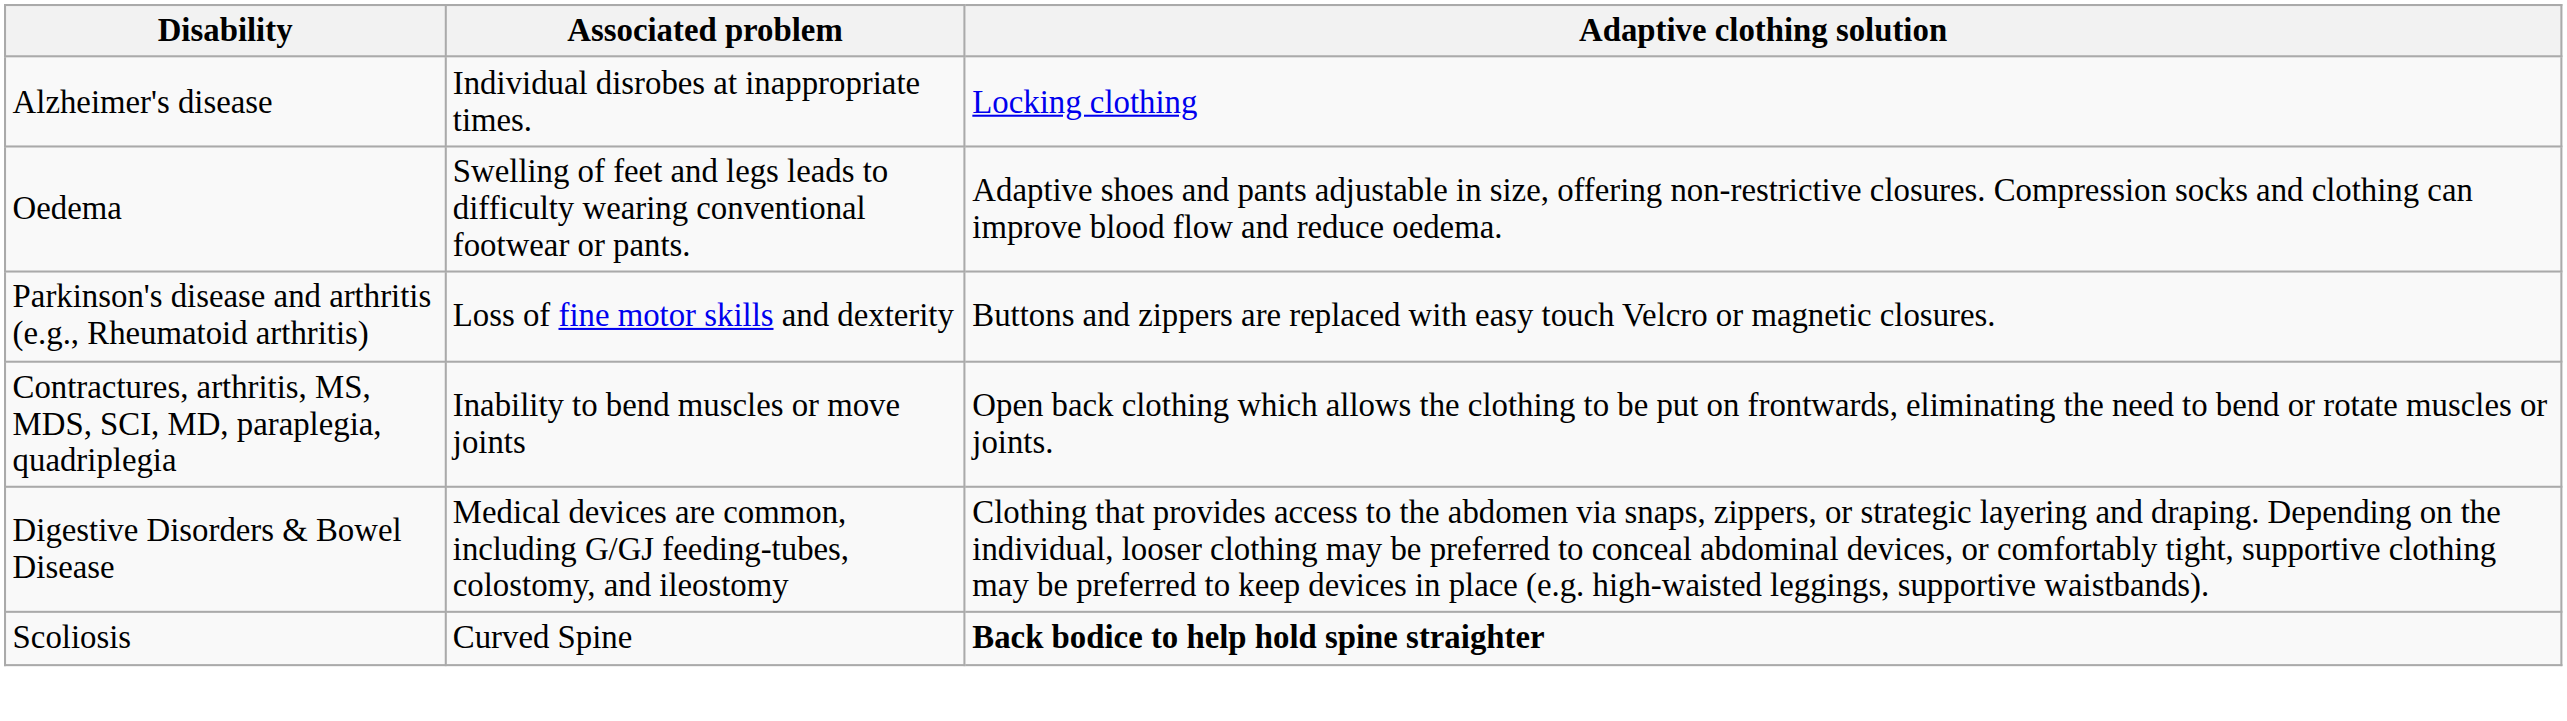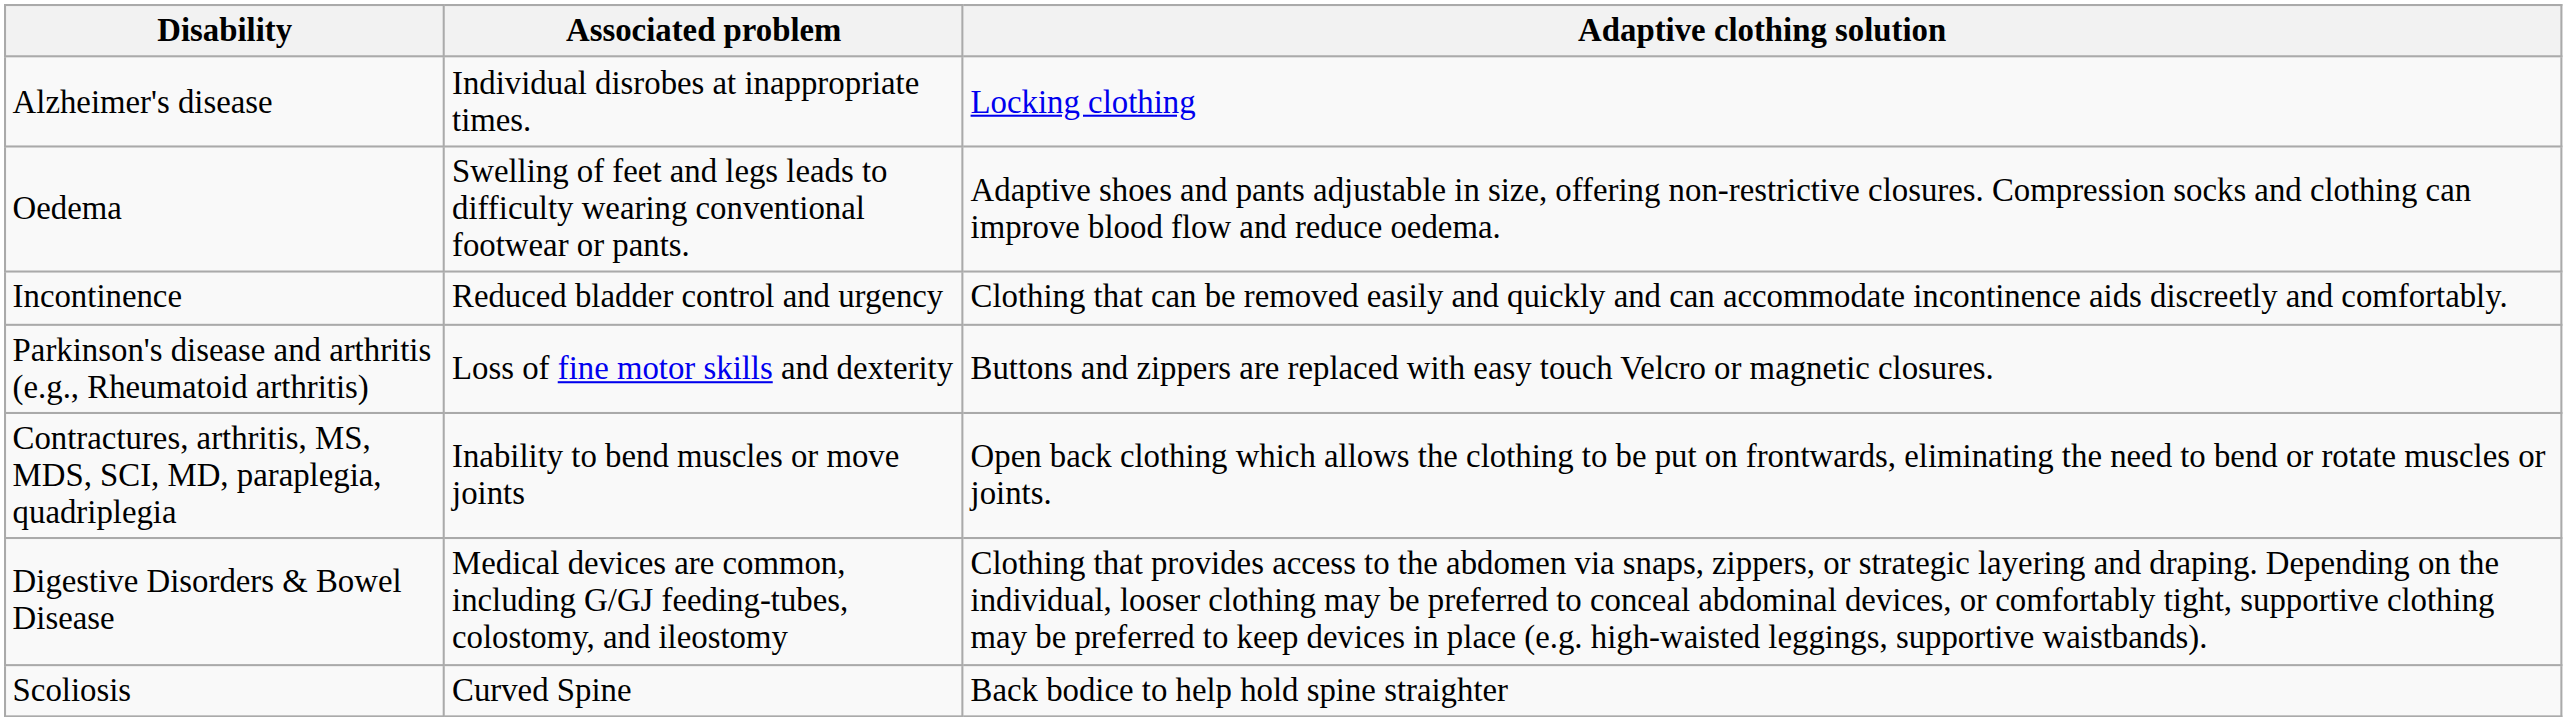+ row: Incontinence | Reduced bladder control and urgency | Clothing that can be removed easily and quickly and can accommodate incontinence aids discreetly and comfortably.
Scoliosis | Adaptive clothing solution: bold -> normal
